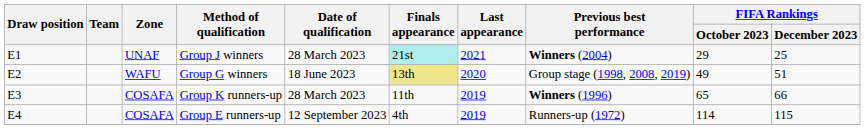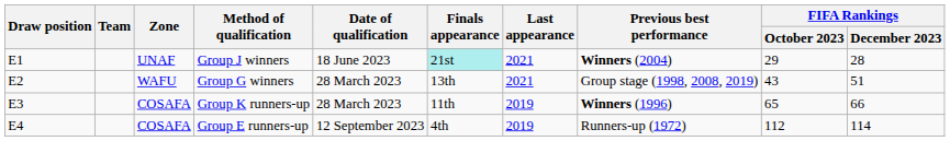Group J winners | Date of qualification: 28 March 2023 -> 18 June 2023
Group J winners | FIFA Rankings / December 2023: 25 -> 28
Group G winners | Date of qualification: 18 June 2023 -> 28 March 2023
Group G winners | Finals appearance: khaki background -> no background
Group G winners | Last appearance: 2020 -> 2021
Group G winners | FIFA Rankings / October 2023: 49 -> 43
Group E runners-up | FIFA Rankings / October 2023: 114 -> 112
Group E runners-up | FIFA Rankings / December 2023: 115 -> 114
